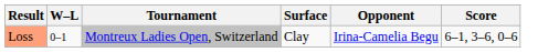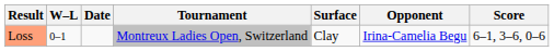+ column: Date
